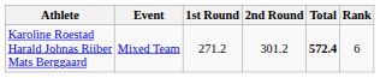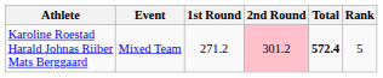Karoline Roestad Harald Johnas Riiber Mats Berggaard | 2nd Round: no background -> pink background
Karoline Roestad Harald Johnas Riiber Mats Berggaard | Rank: 6 -> 5
